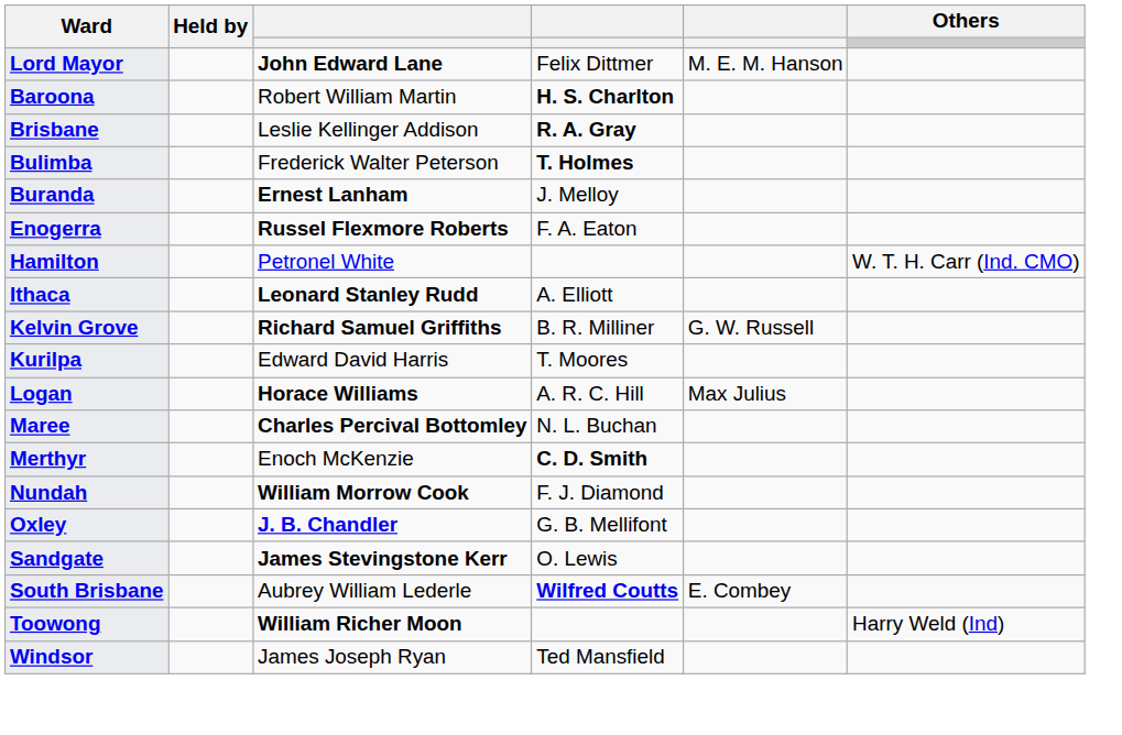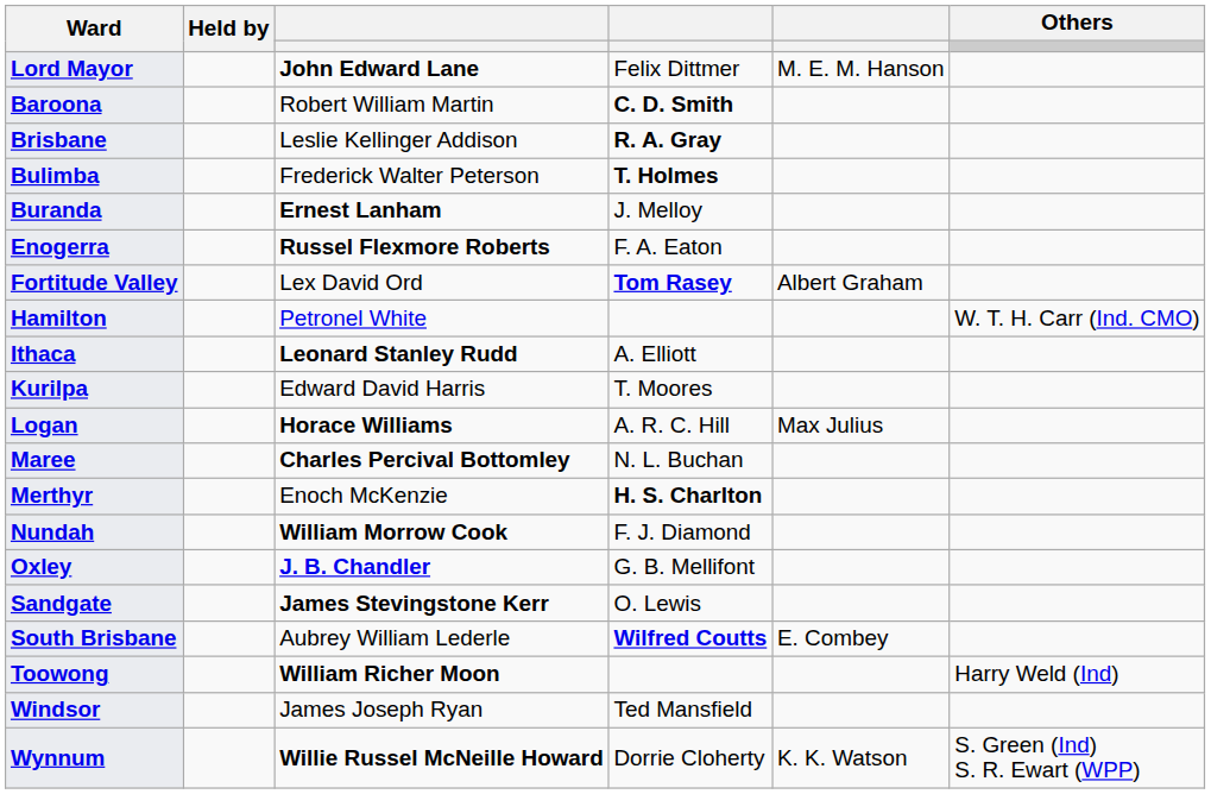Baroona | column 4: H. S. Charlton -> C. D. Smith
+ row: Fortitude Valley | Lex David Ord | Tom Rasey | Albert Graham
- row: Kelvin Grove | Richard Samuel Griffiths | B. R. Milliner | G. W. Russell
Merthyr | column 4: C. D. Smith -> H. S. Charlton
+ row: Wynnum | Willie Russel McNeille Howard | Dorrie Cloherty | K. K. Watson | S. Green (Ind) S. R. Ewart (WPP)
